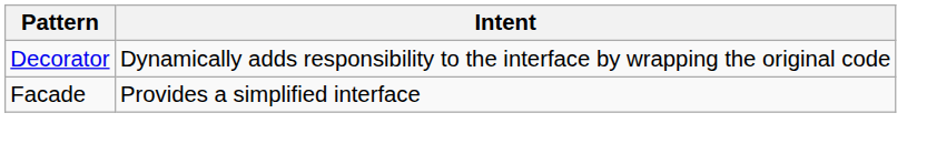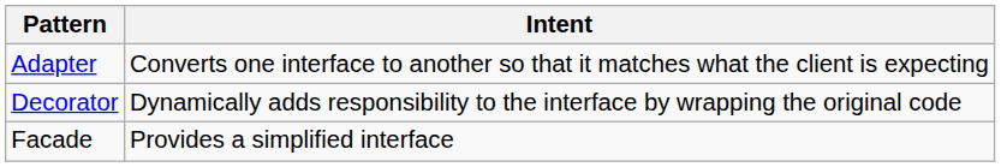+ row: Adapter | Converts one interface to another so that it matches what the client is expecting
